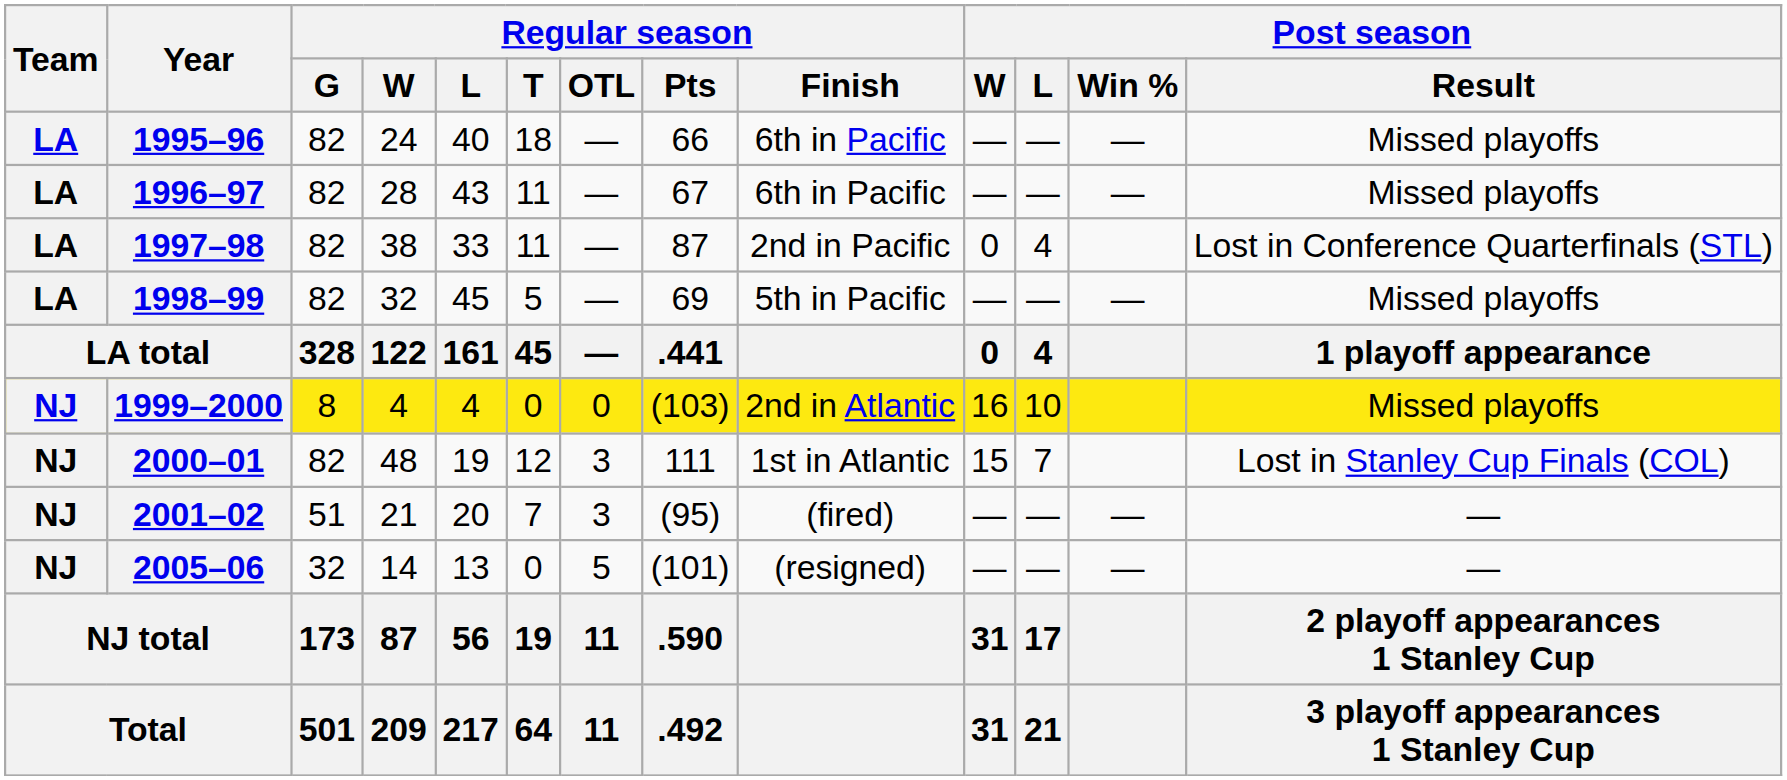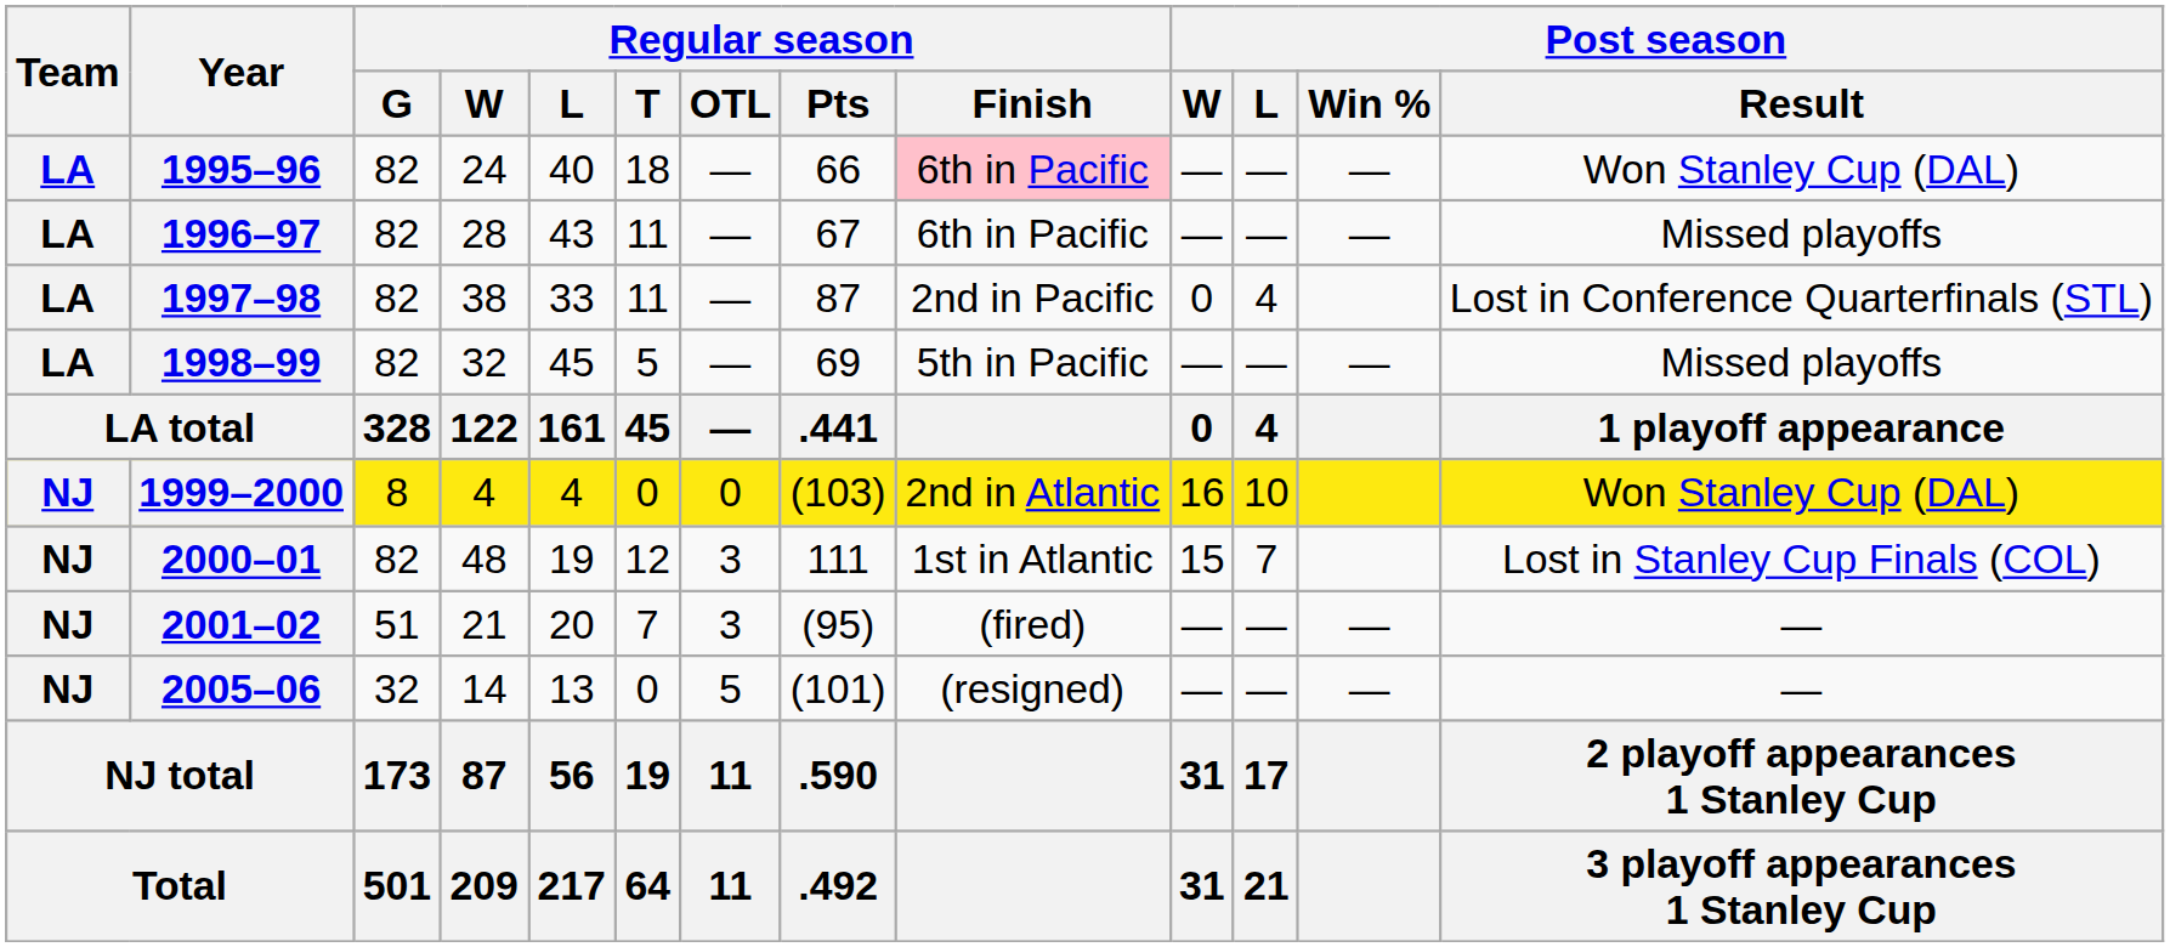1995–96 | Regular season / Finish: no background -> pink background
1995–96 | Post season / Result: Missed playoffs -> Won Stanley Cup (DAL)
1999–2000 | Post season / Result: Missed playoffs -> Won Stanley Cup (DAL)
